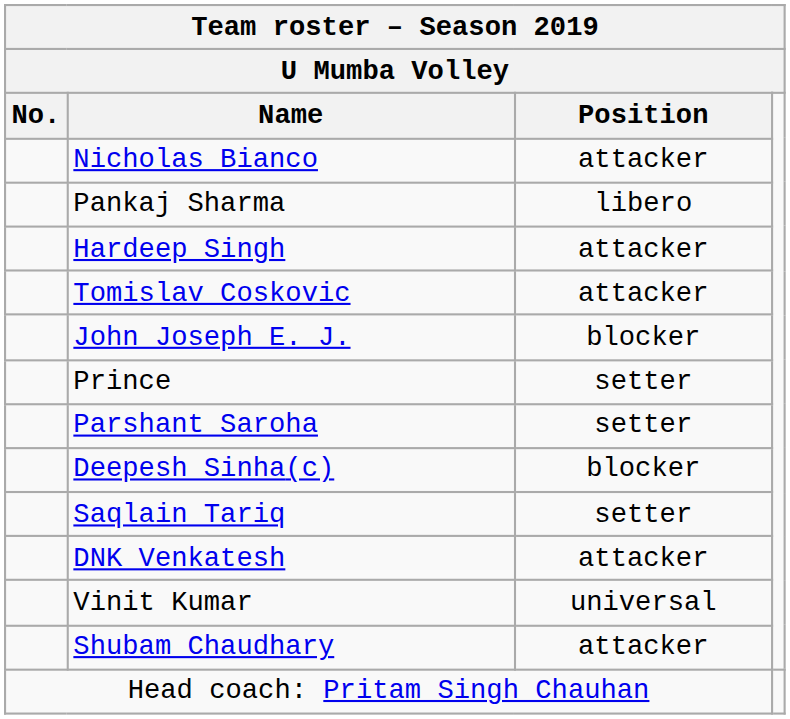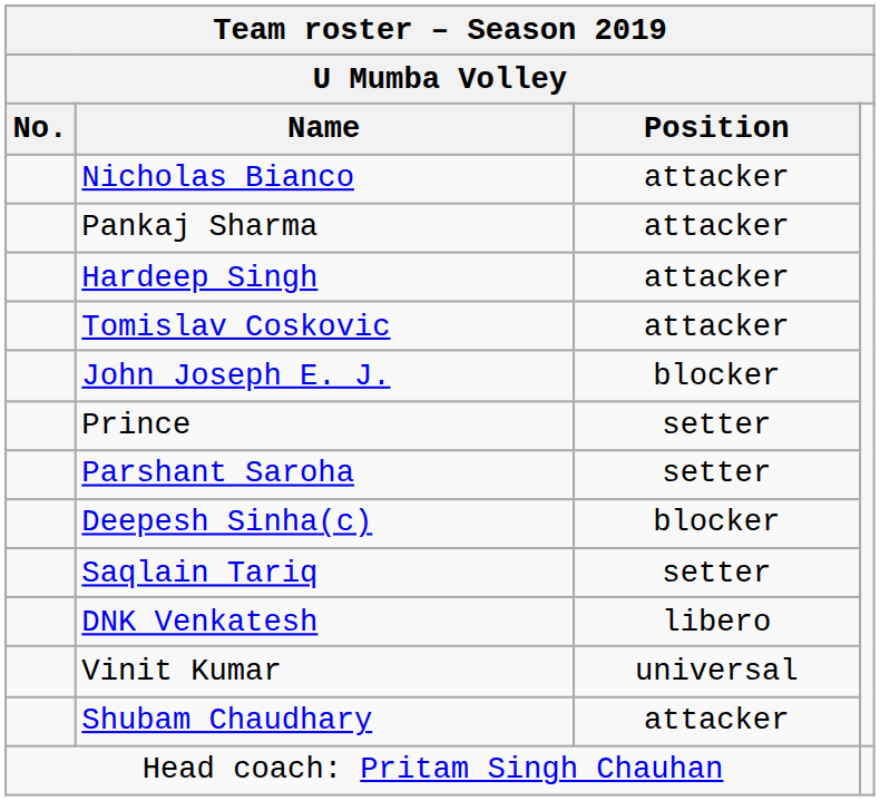Pankaj Sharma | Position: libero -> attacker
DNK Venkatesh | Position: attacker -> libero
